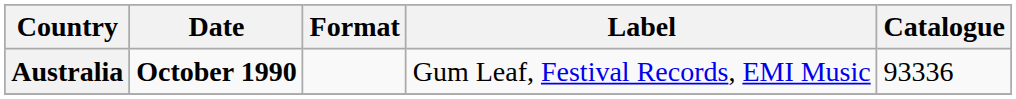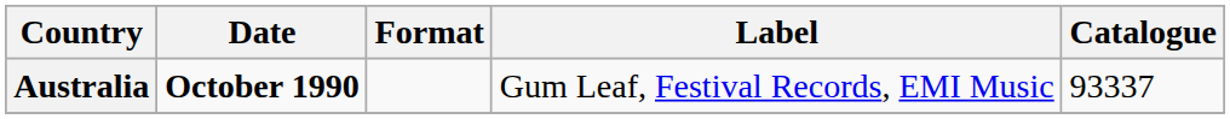Australia | Catalogue: 93336 -> 93337
